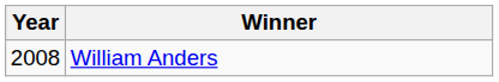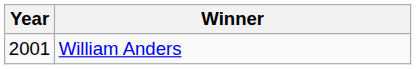William Anders | Year: 2008 -> 2001
